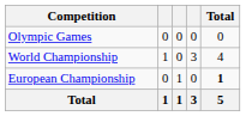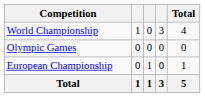rows swapped: Olympic Games <-> World Championship
European Championship | Total: bold -> normal
